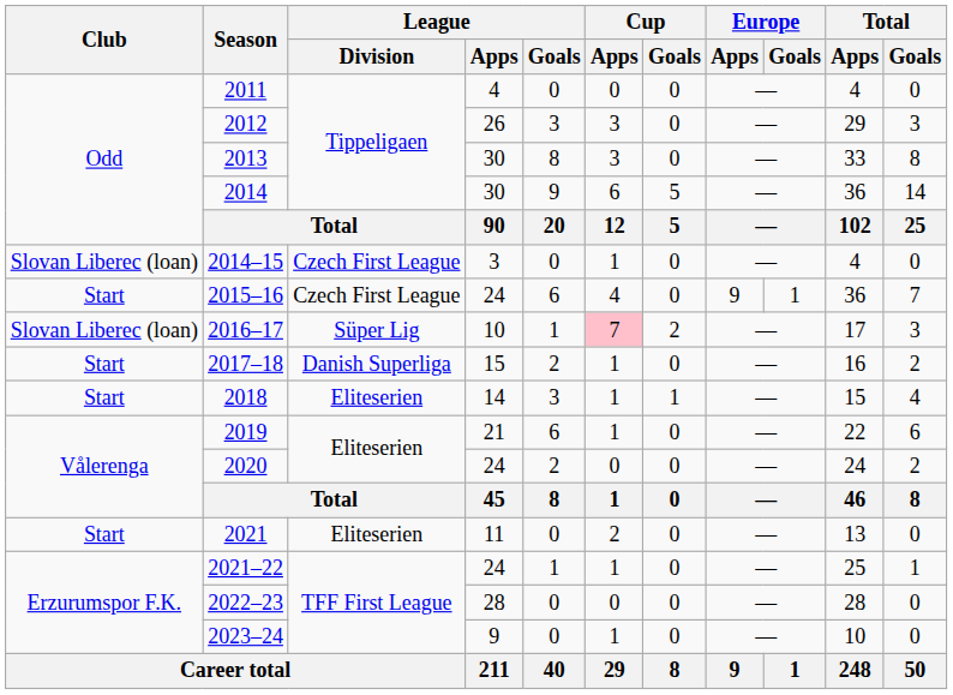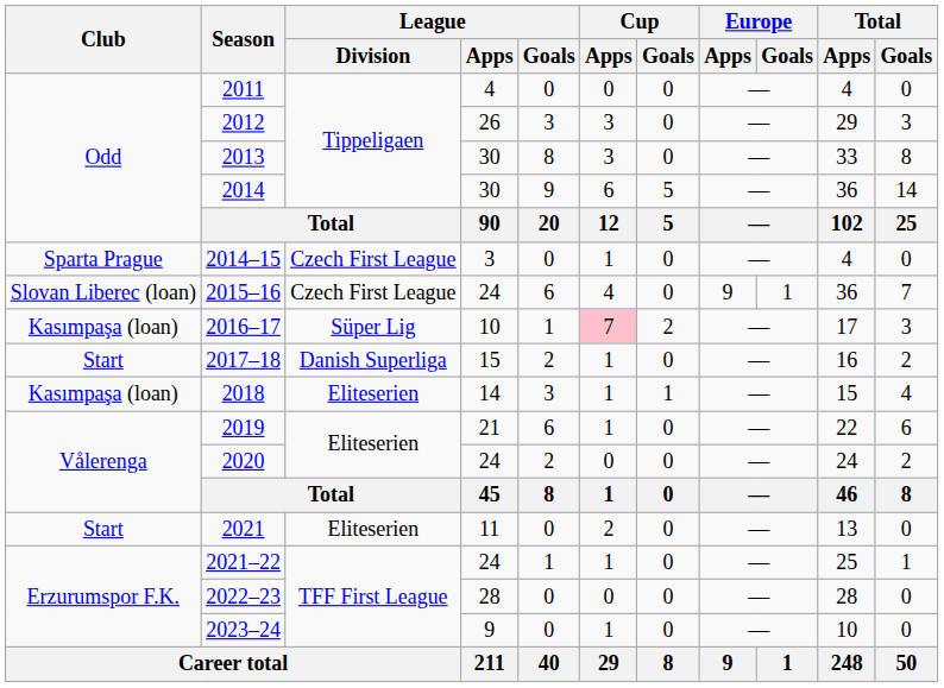2014–15 | Club: Slovan Liberec (loan) -> Sparta Prague
2015–16 | Club: Start -> Slovan Liberec (loan)
2016–17 | Club: Slovan Liberec (loan) -> Kasımpaşa (loan)
2018 | Club: Start -> Kasımpaşa (loan)
